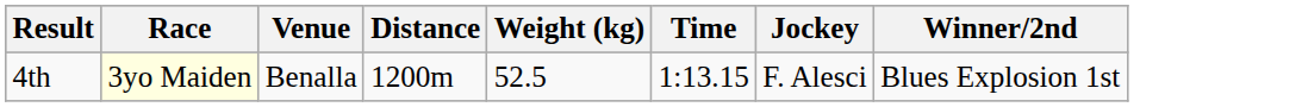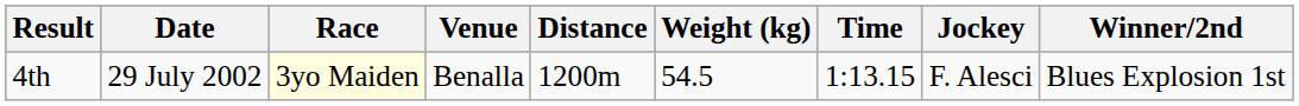+ column: Date | 29 July 2002
4th | Weight (kg): 52.5 -> 54.5
